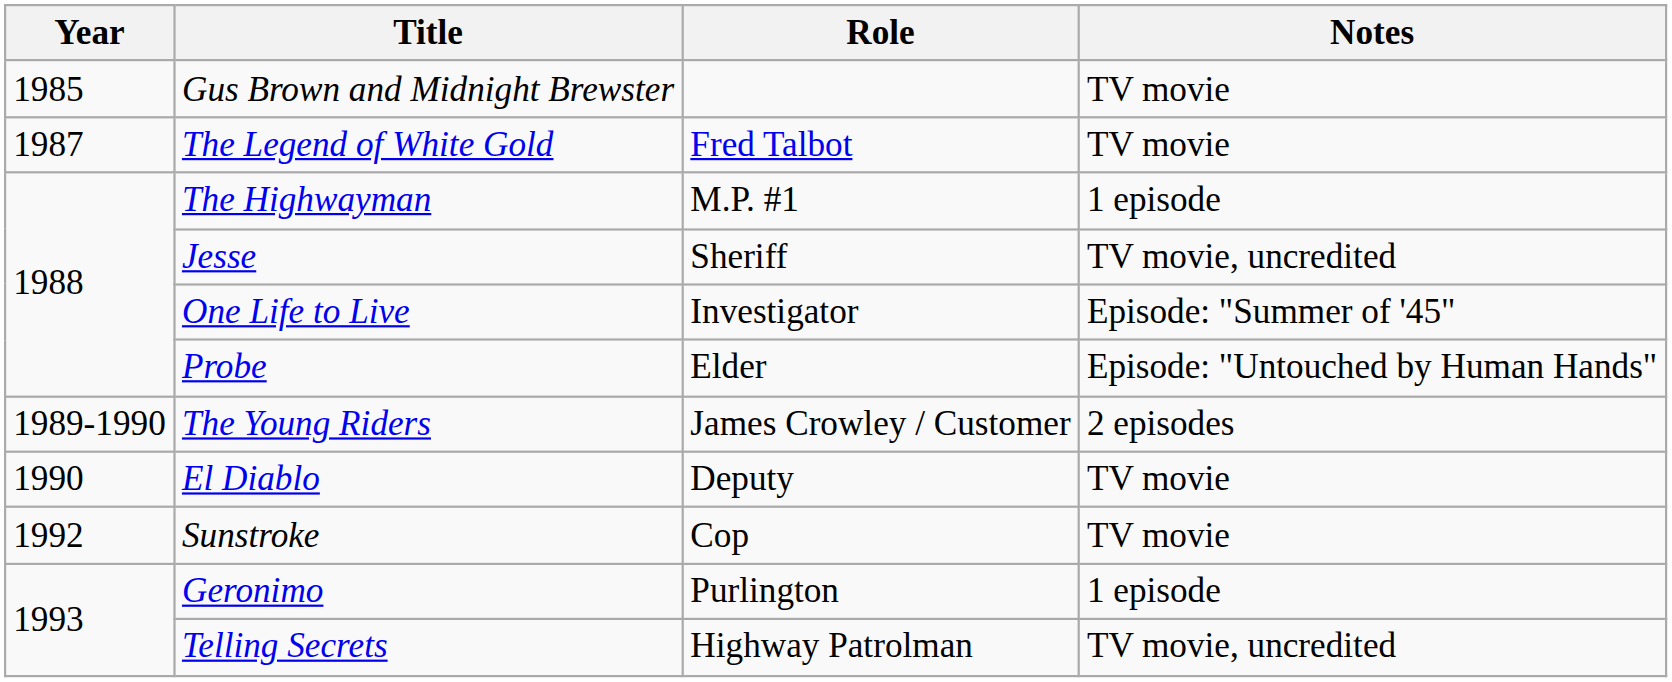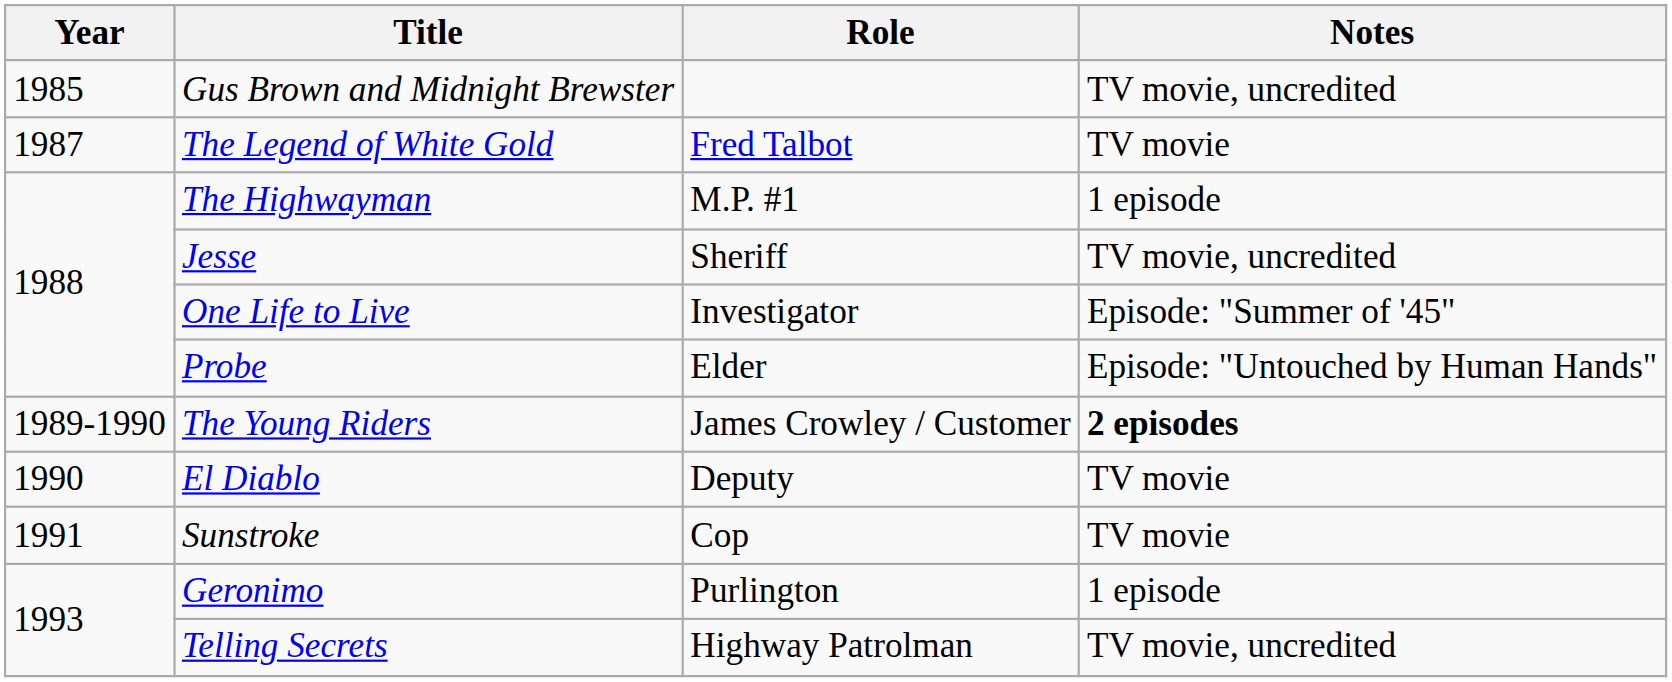Gus Brown and Midnight Brewster | Notes: TV movie -> TV movie, uncredited
The Young Riders | Notes: normal -> bold
Sunstroke | Year: 1992 -> 1991
